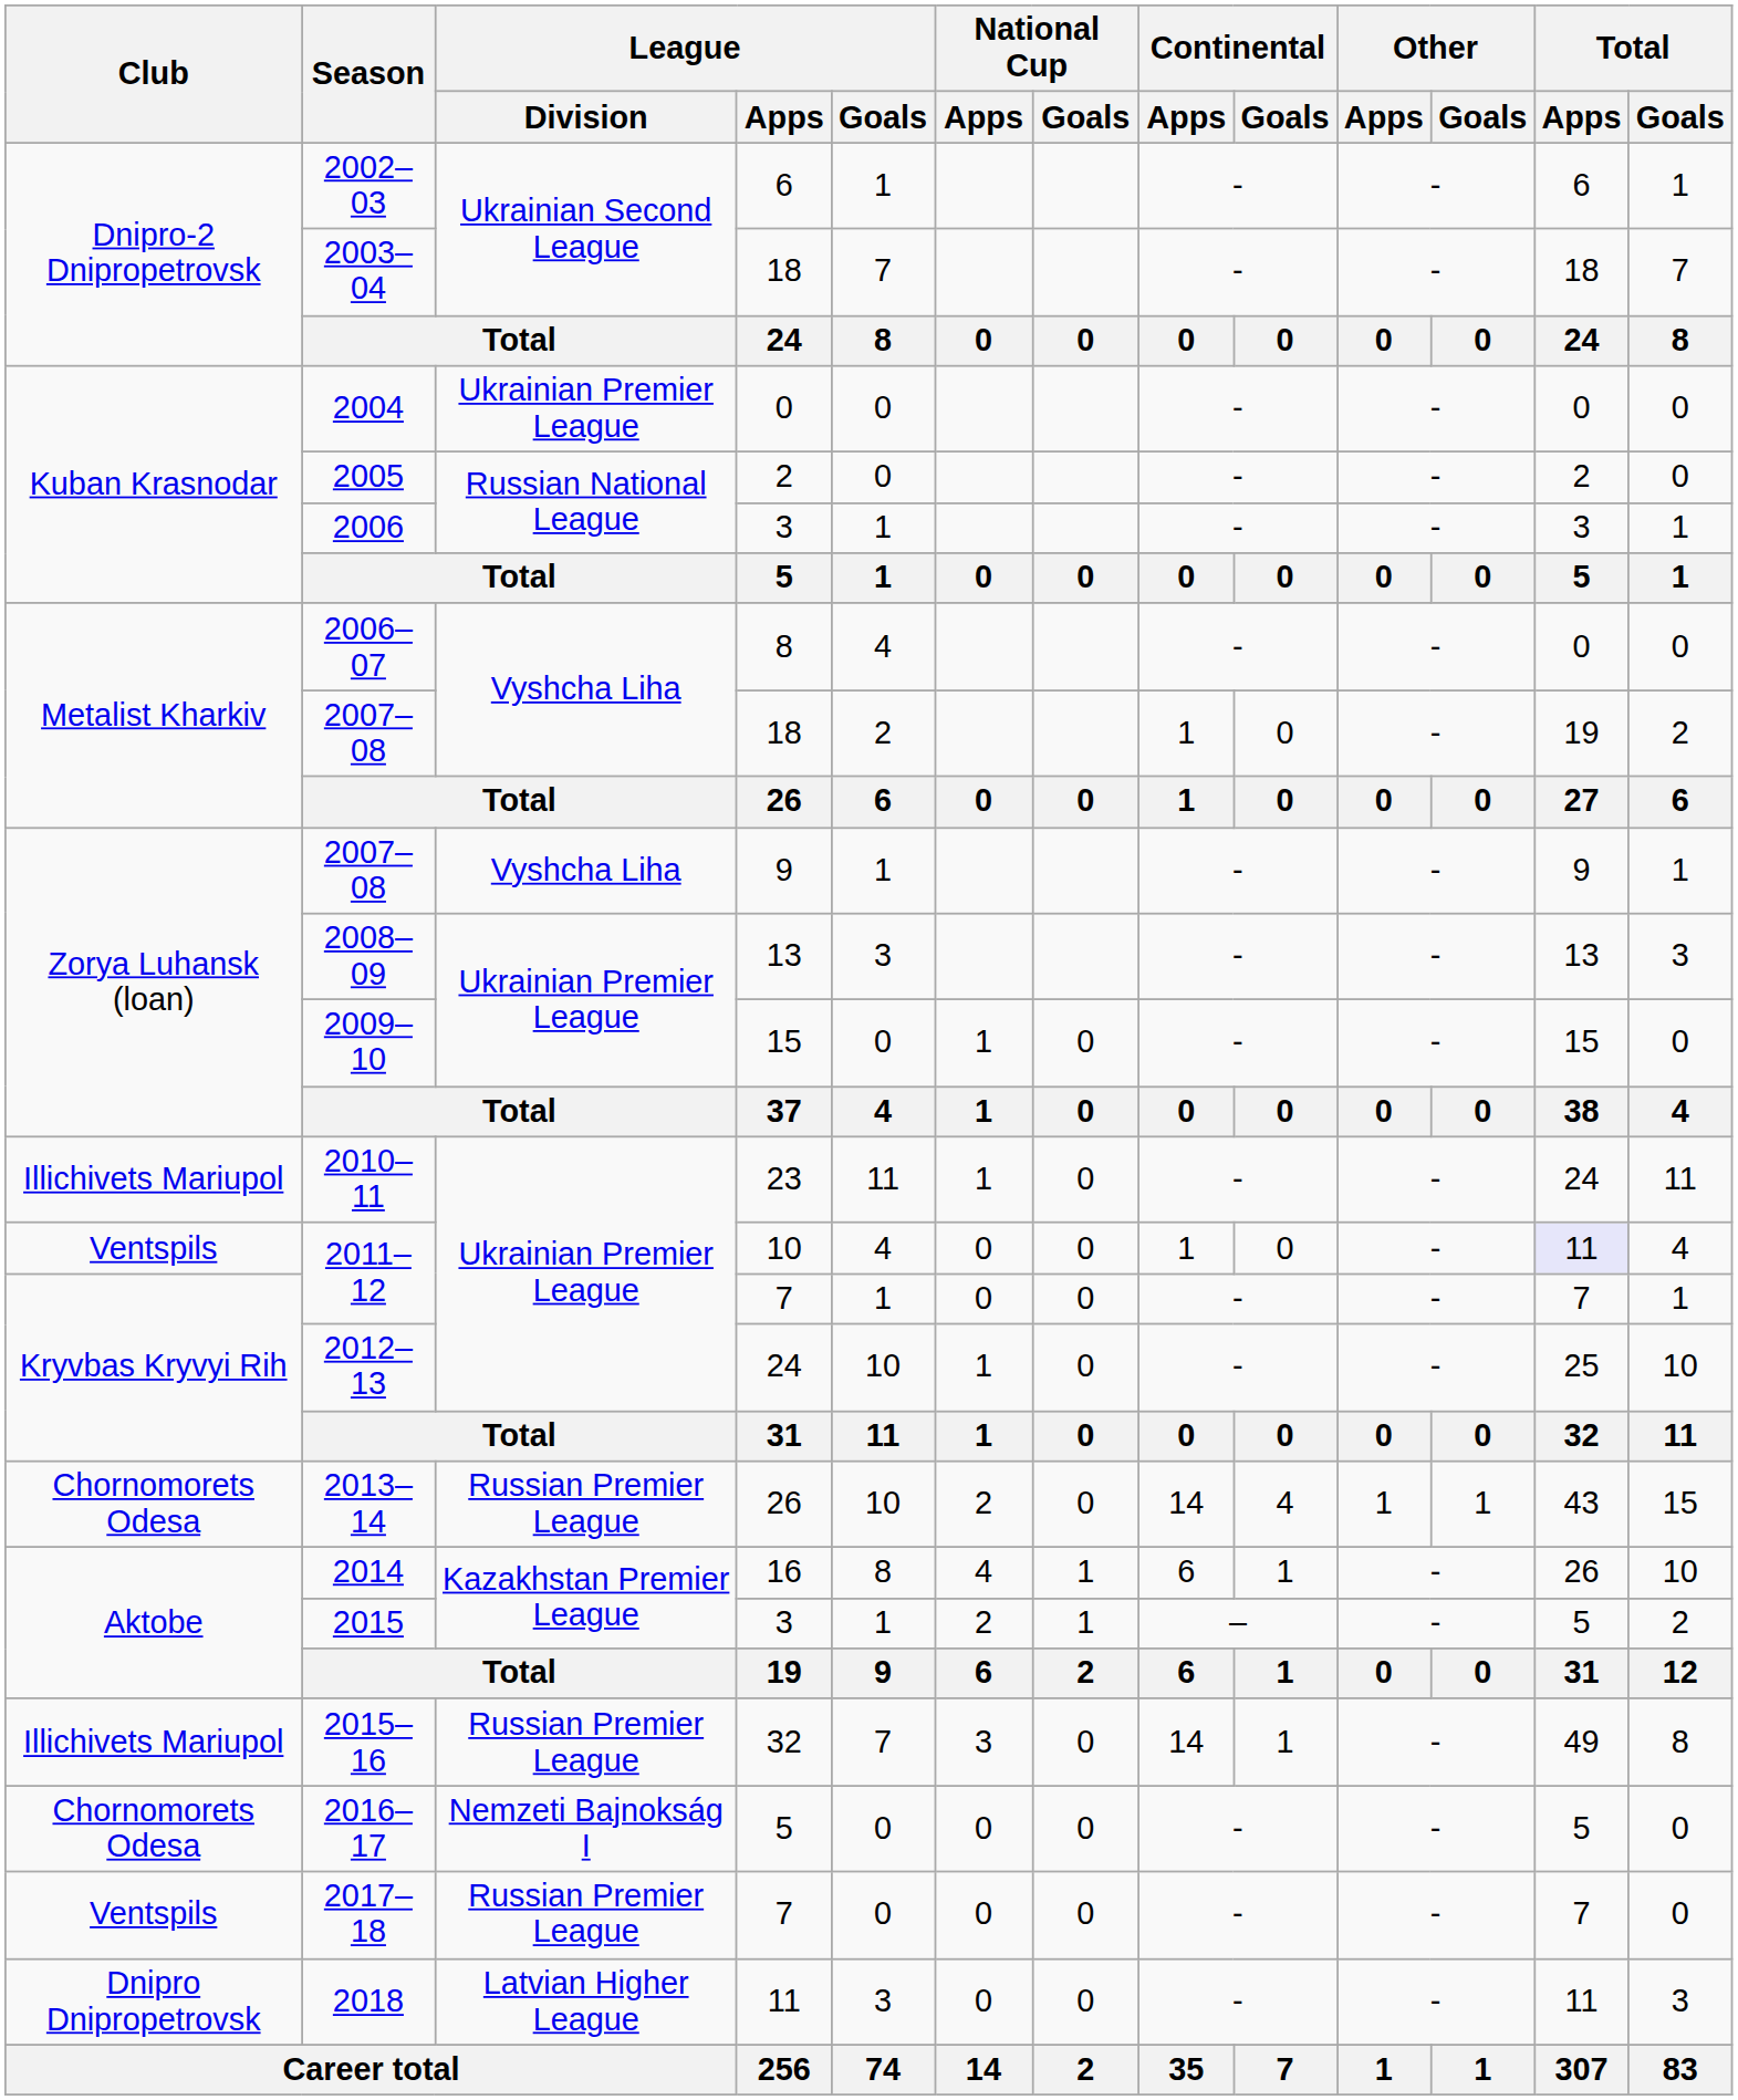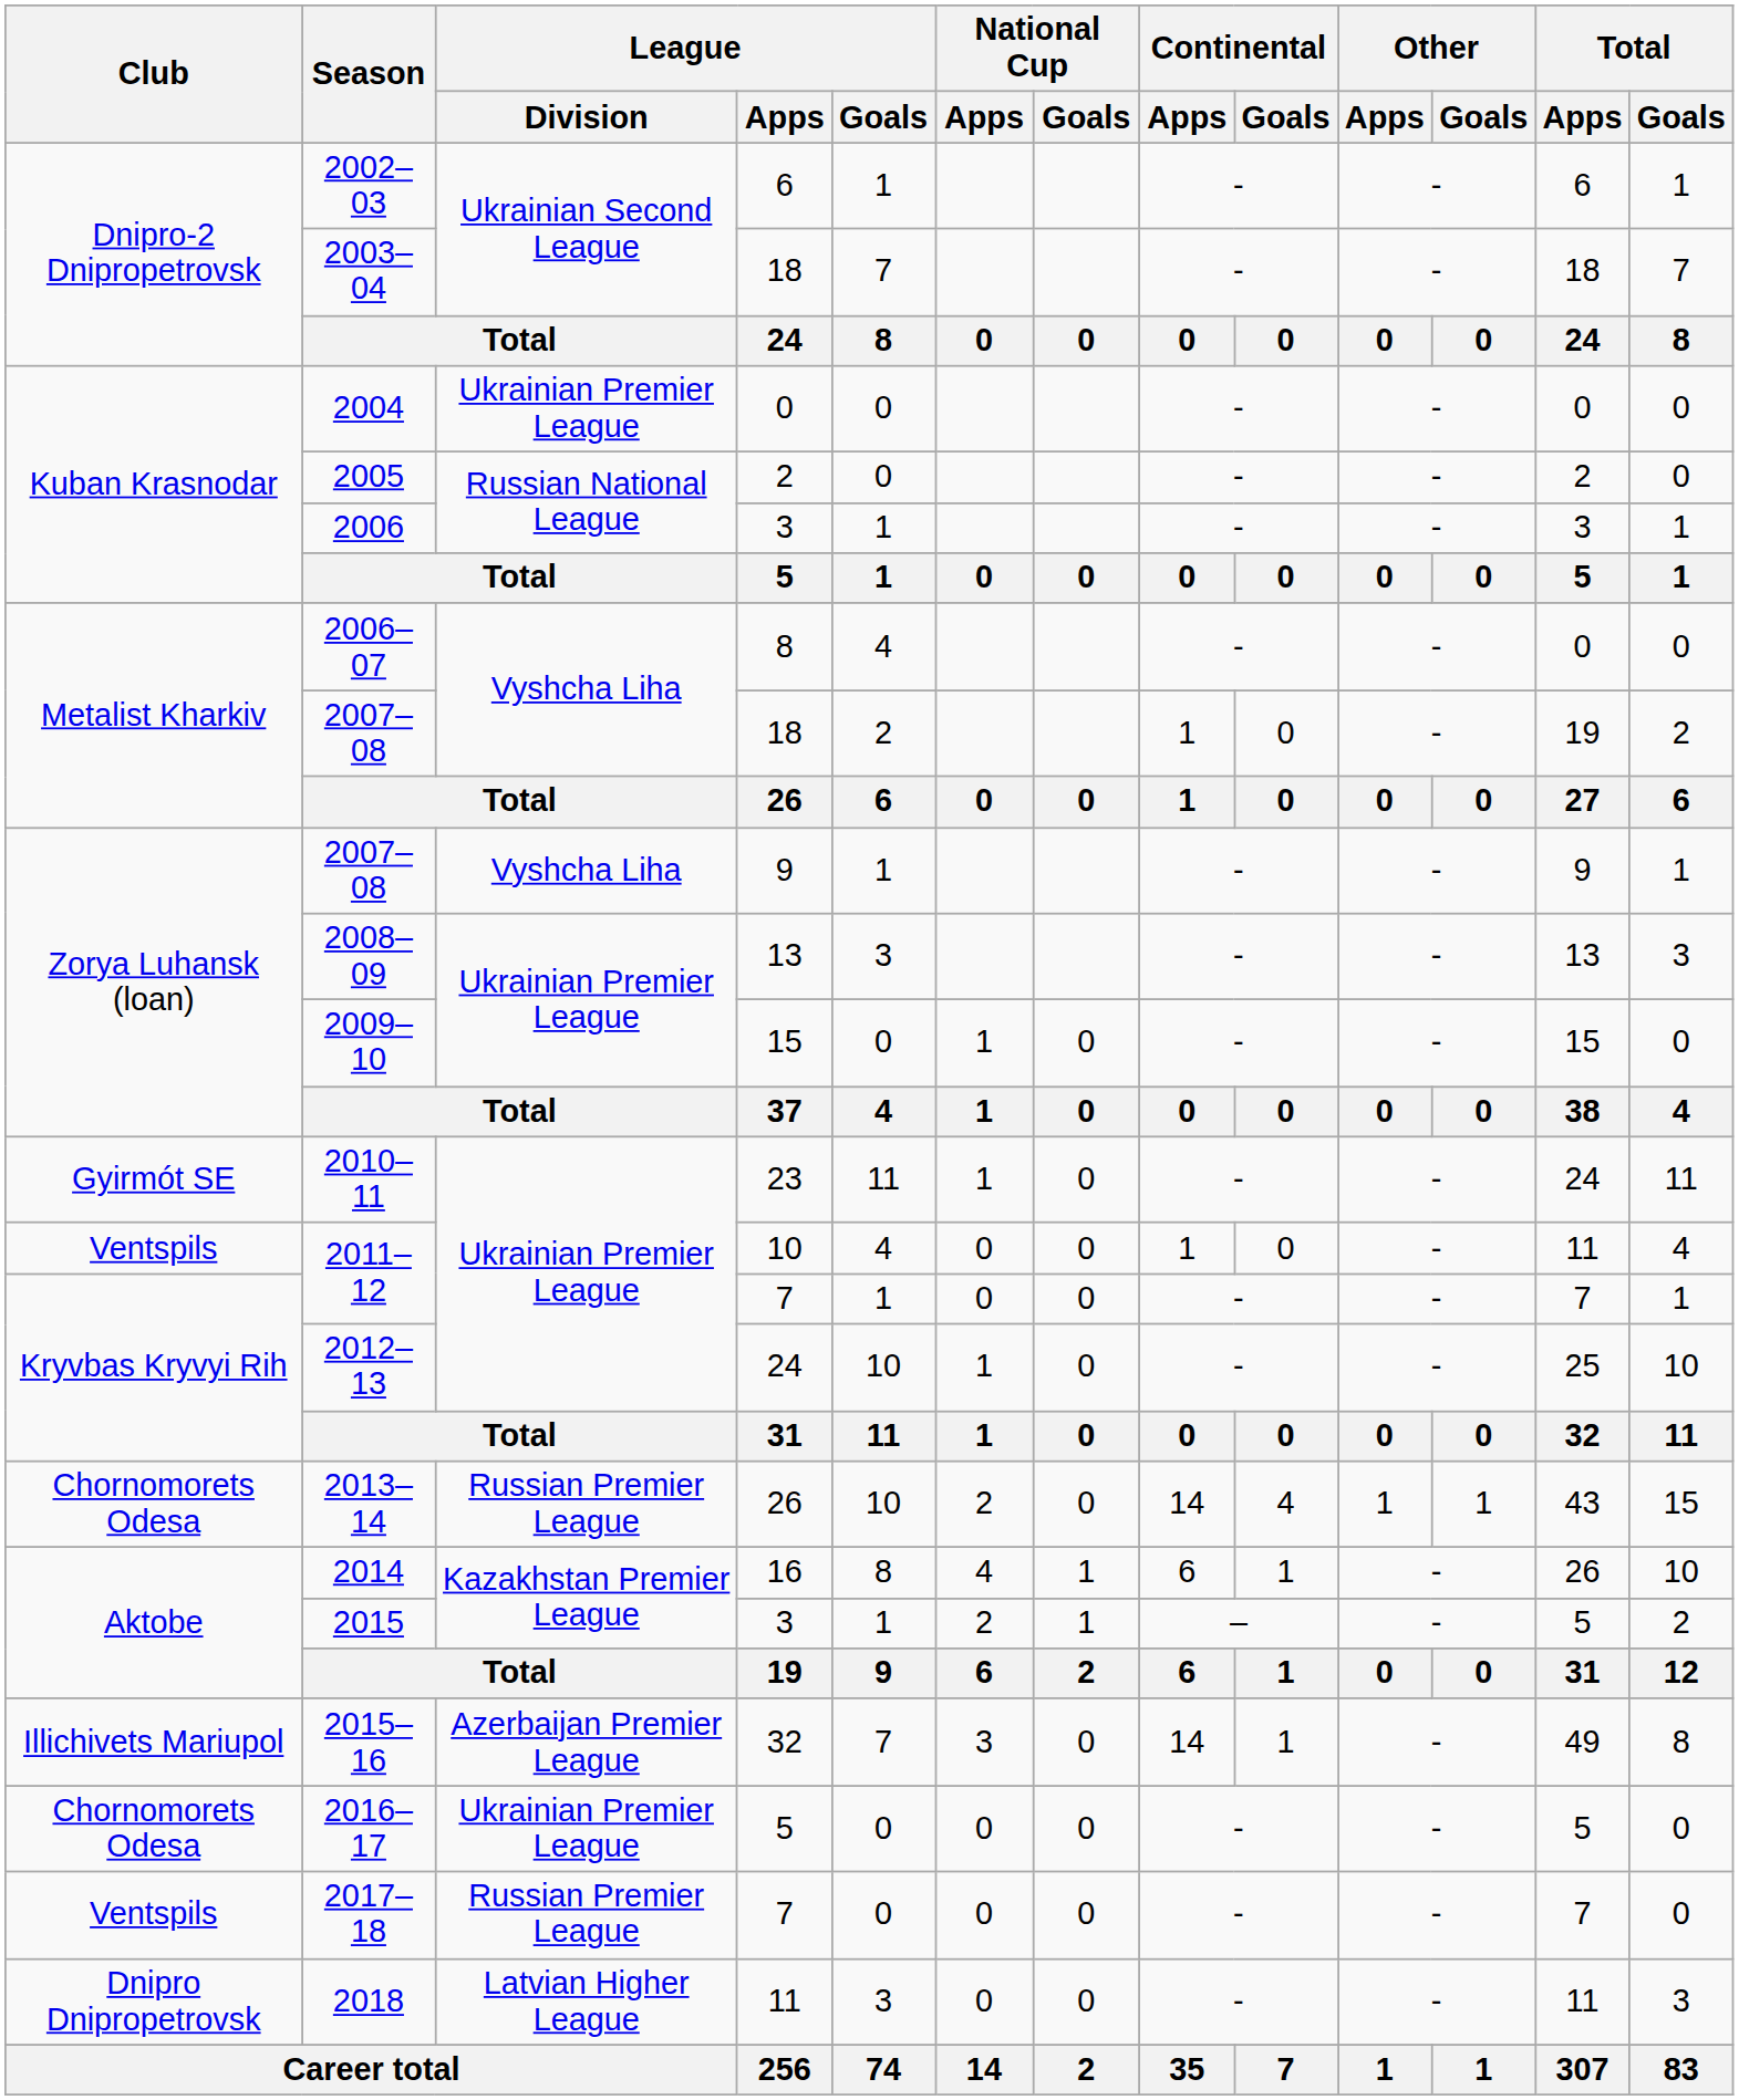2010–11 | Club: Illichivets Mariupol -> Gyirmót SE
2011–12 / 10 | Total / Apps: lavender background -> no background
2015–16 | League / Division: Russian Premier League -> Azerbaijan Premier League
2016–17 | League / Division: Nemzeti Bajnokság I -> Ukrainian Premier League
